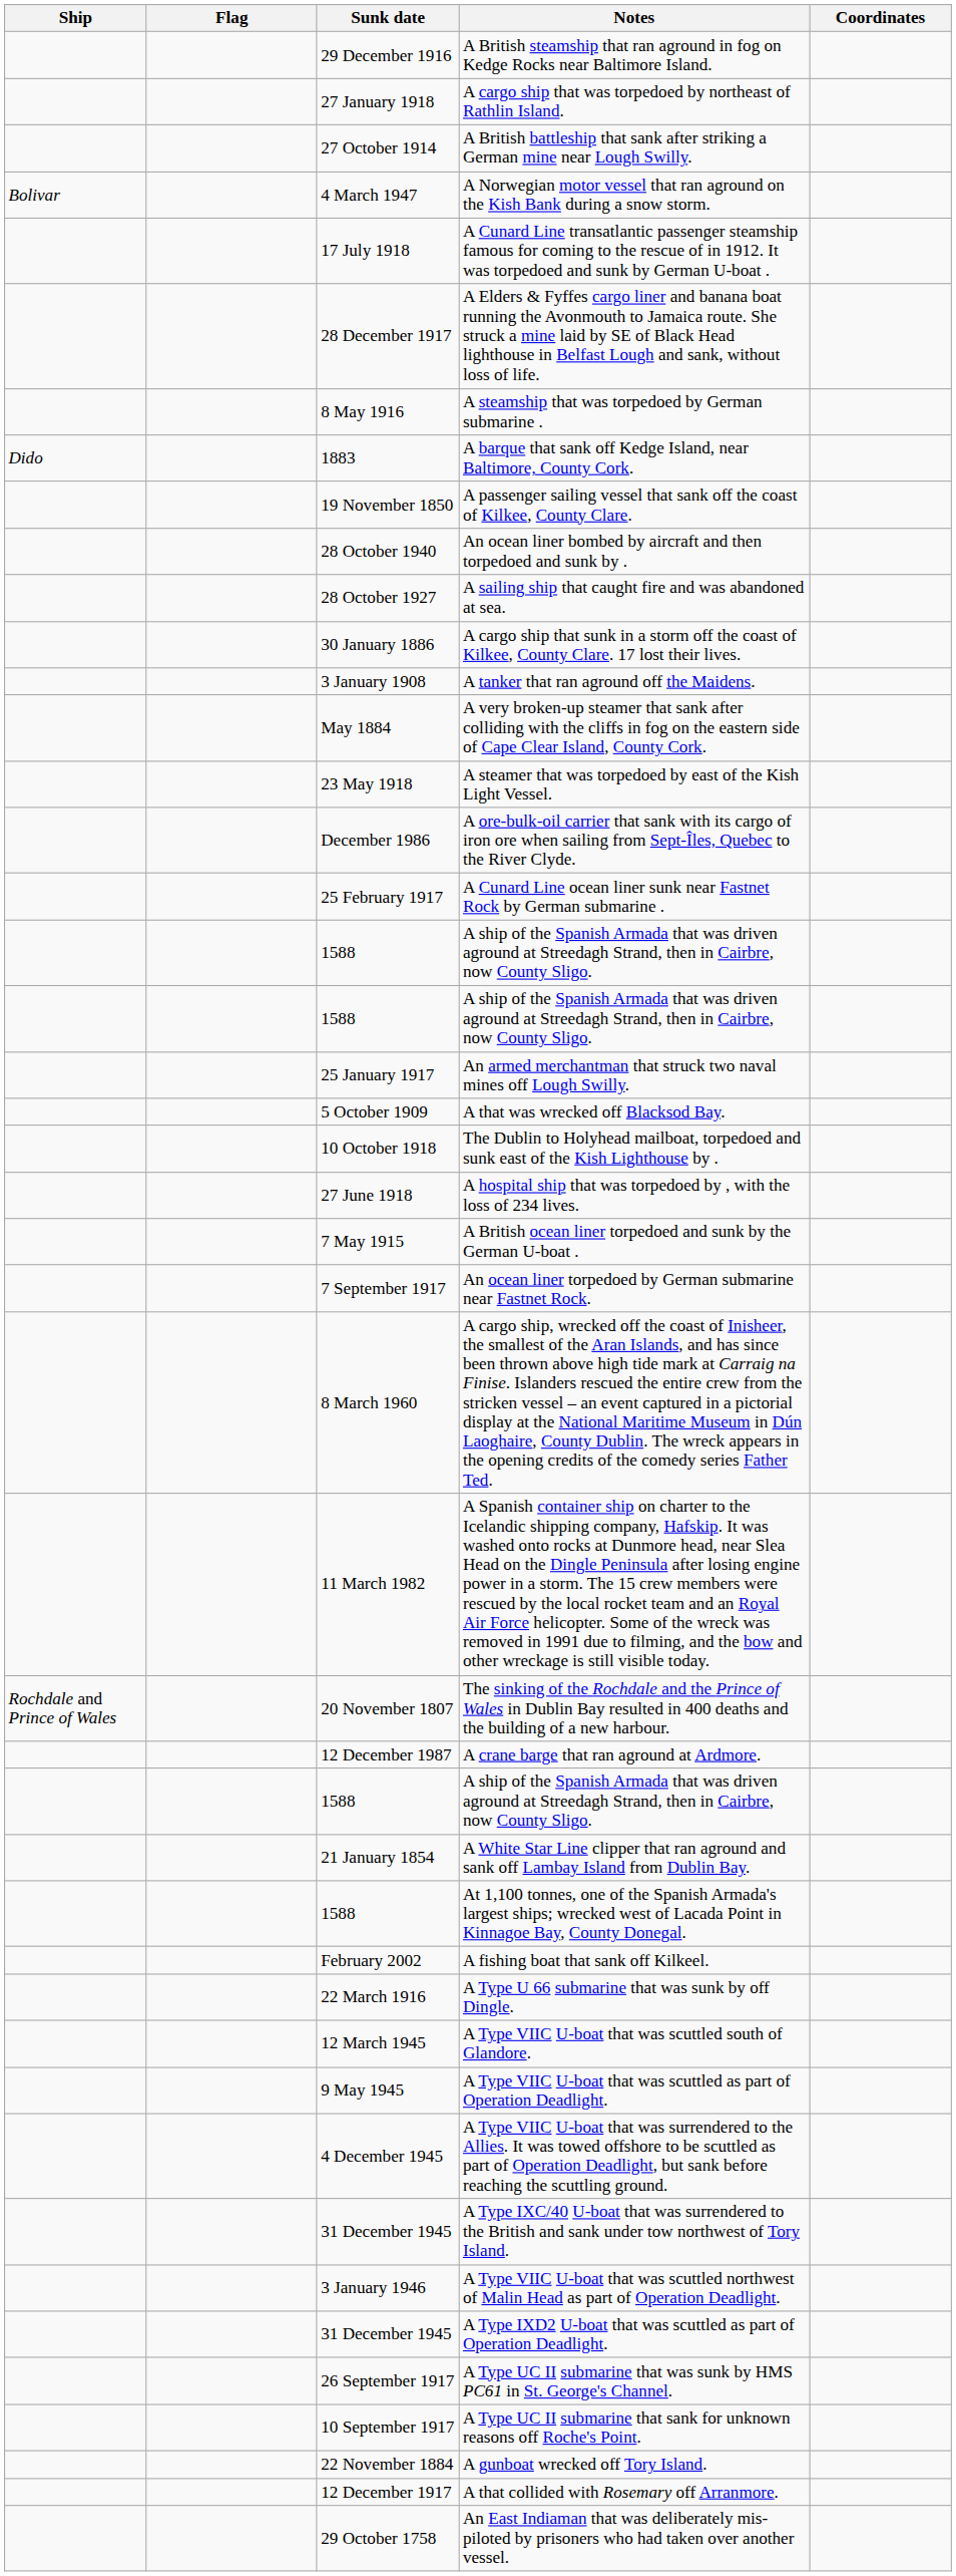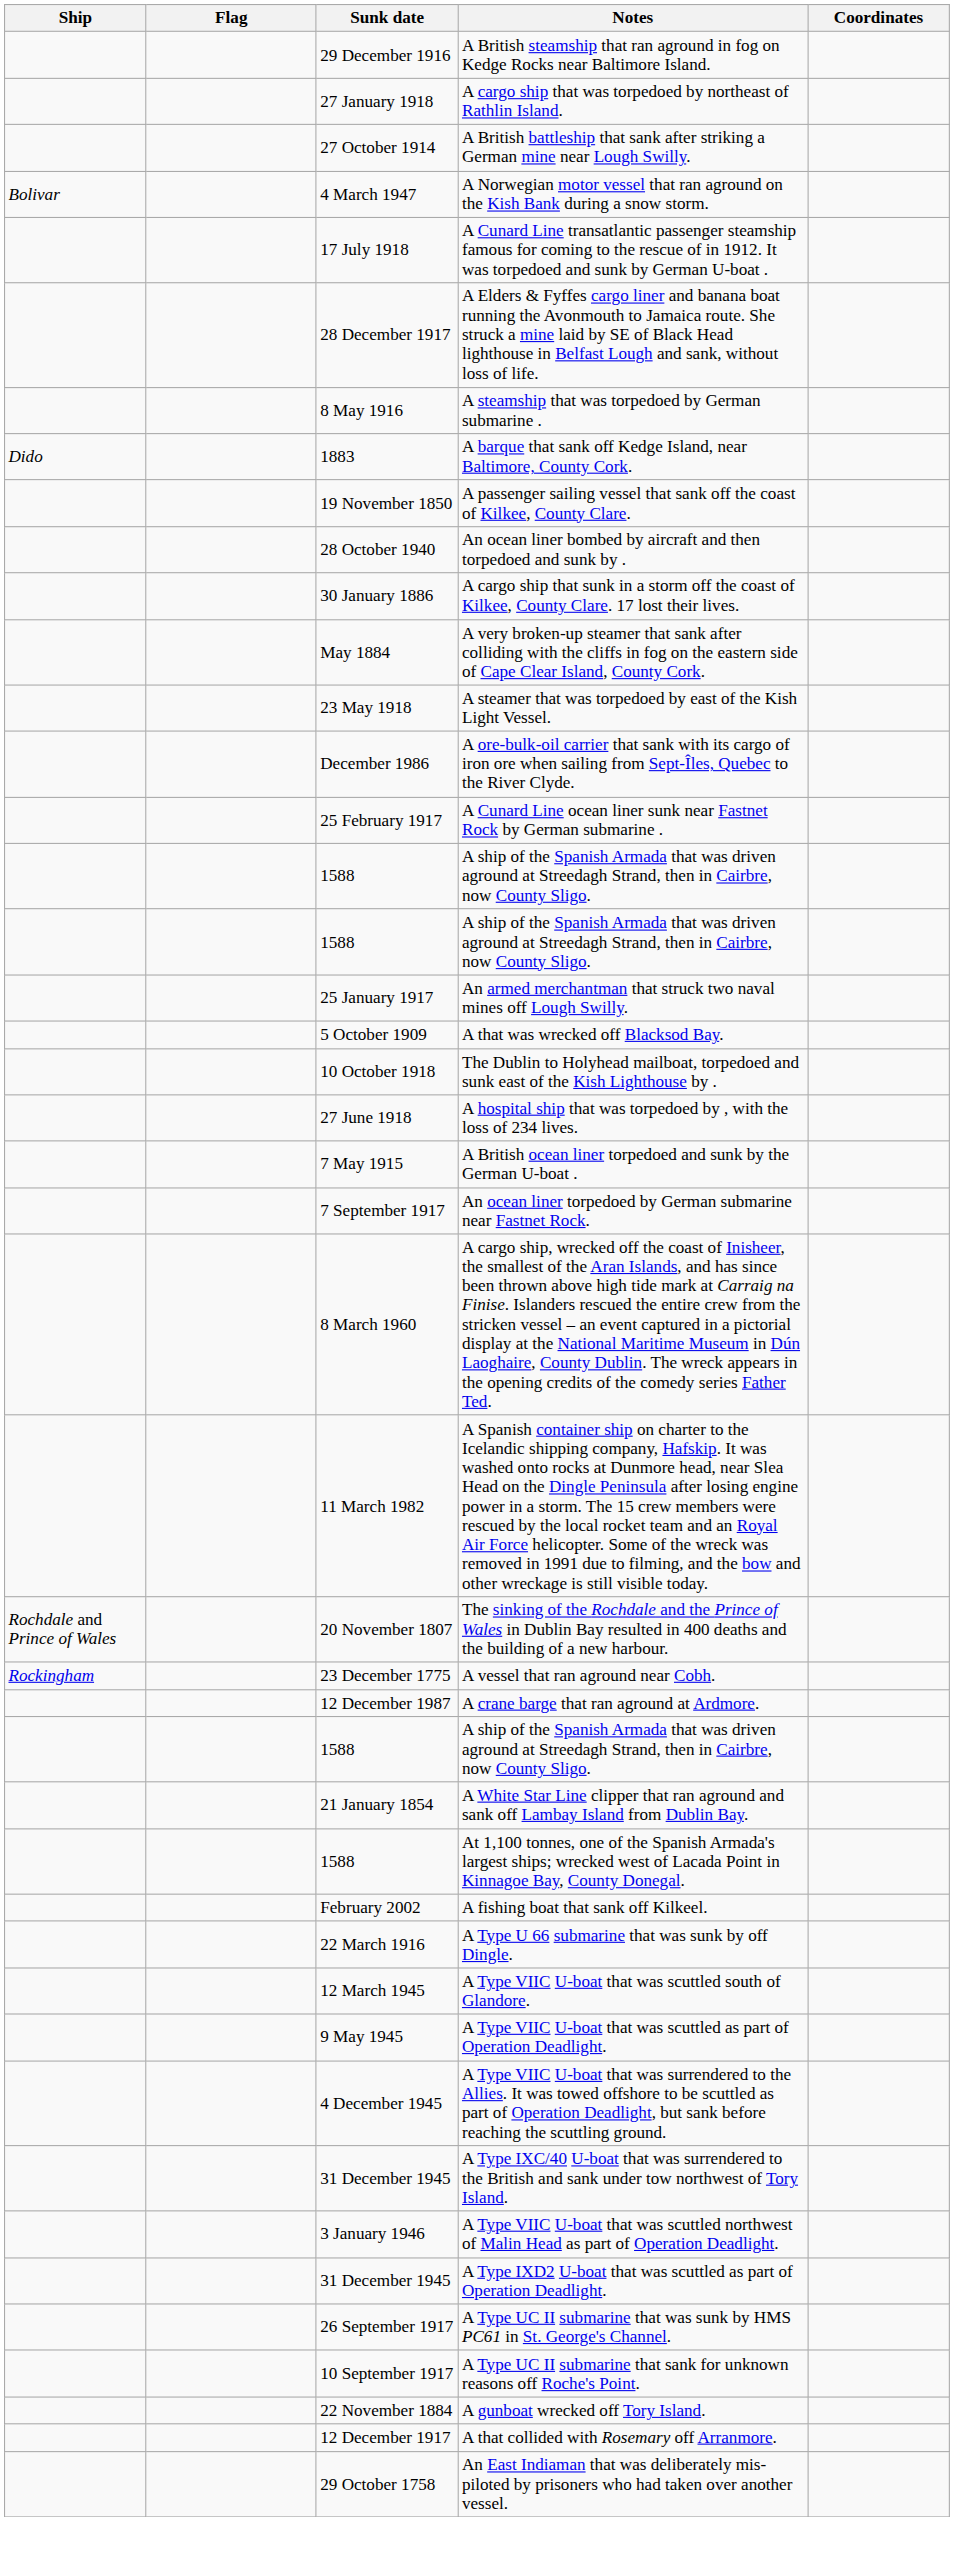- row: 28 October 1927 | A sailing ship that caught fire and was abandoned at sea.
- row: 3 January 1908 | A tanker that ran aground off the Maidens.
+ row: Rockingham | 23 December 1775 | A vessel that ran aground near Cobh.
